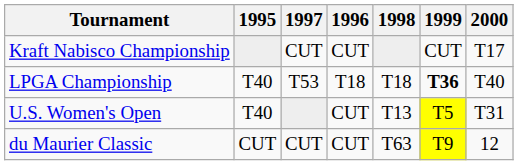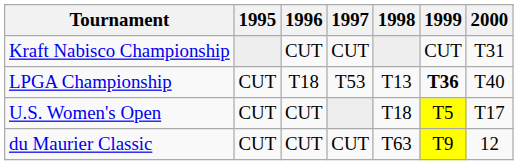columns swapped: 1996 <-> 1997
Kraft Nabisco Championship | 2000: T17 -> T31
LPGA Championship | 1995: T40 -> CUT
LPGA Championship | 1998: T18 -> T13
U.S. Women's Open | 1995: T40 -> CUT
U.S. Women's Open | 1998: T13 -> T18
U.S. Women's Open | 2000: T31 -> T17
